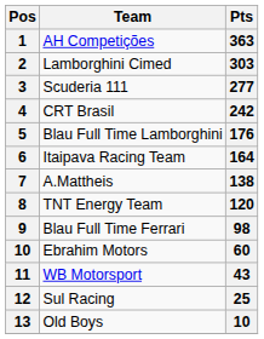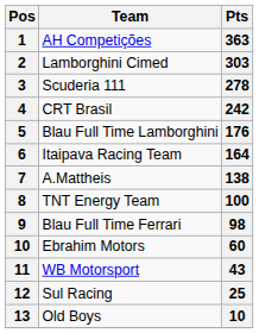Scuderia 111 | Pts: 277 -> 278
TNT Energy Team | Pts: 120 -> 100
